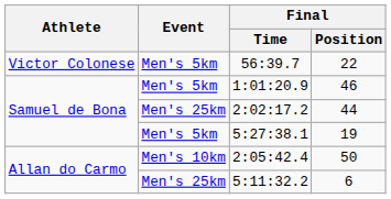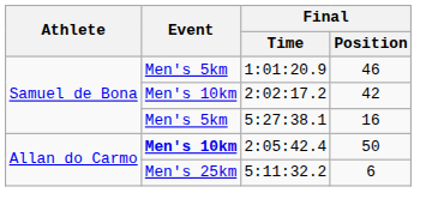- row: Victor Colonese | Men's 5km | 56:39.7 | 22
2:02:17.2 | Event: Men's 25km -> Men's 10km
2:02:17.2 | Final / Position: 44 -> 42
5:27:38.1 | Final / Position: 19 -> 16
2:05:42.4 | Event: normal -> bold
